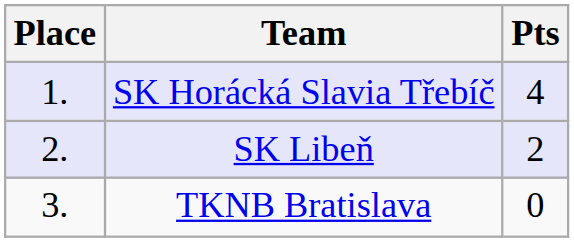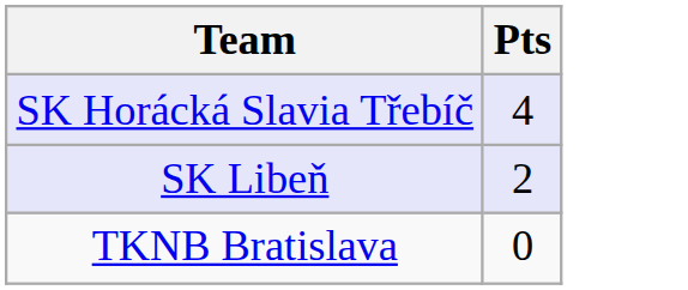- column: Place | 1. | 2. | 3.
